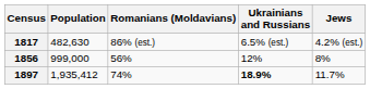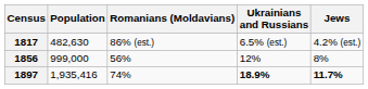1897 | Population: 1,935,412 -> 1,935,416
1897 | Jews: normal -> bold
